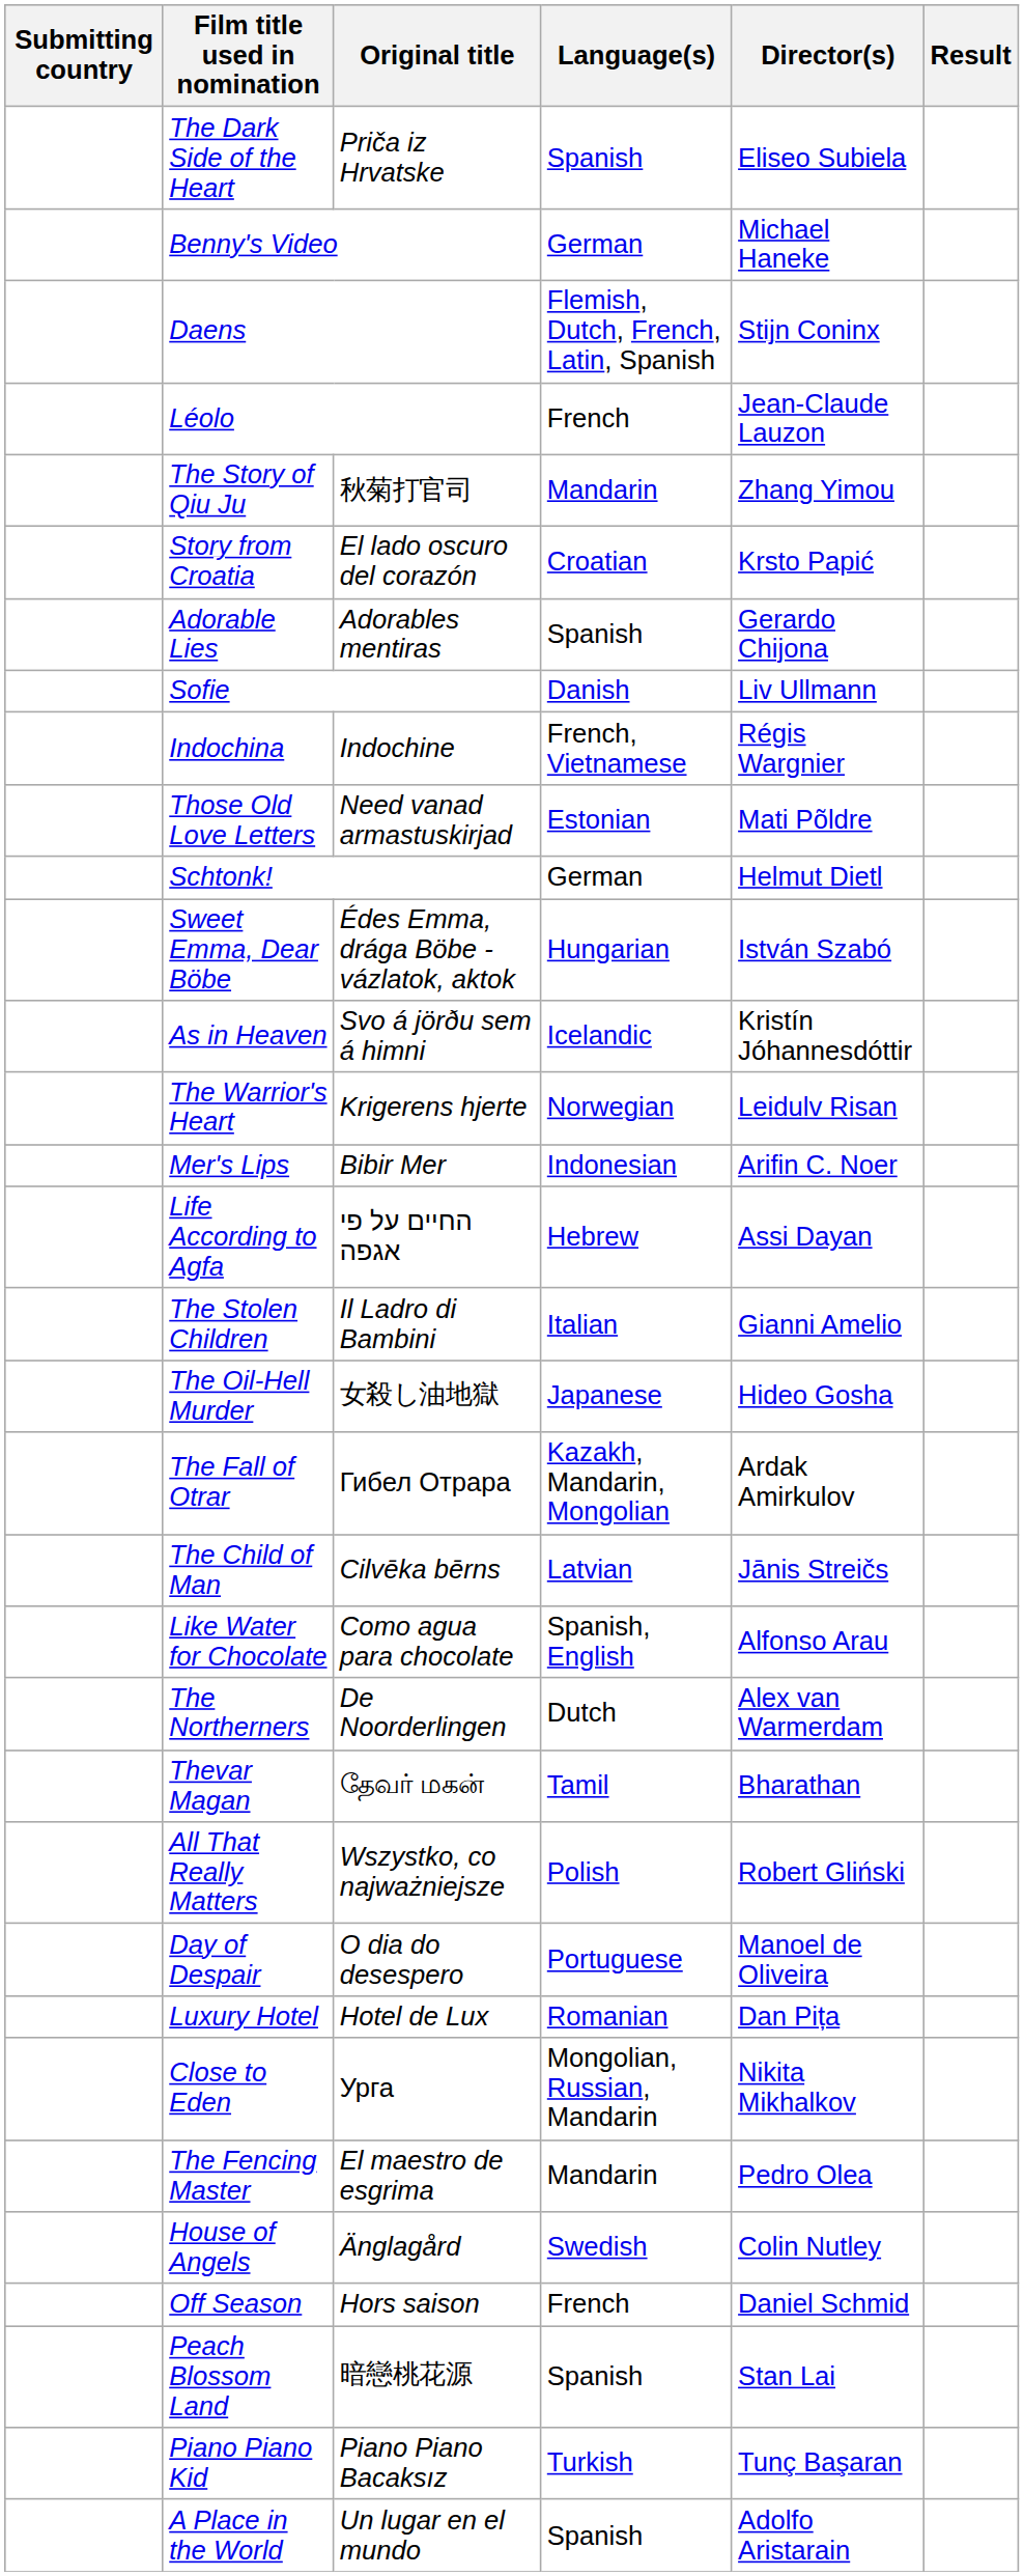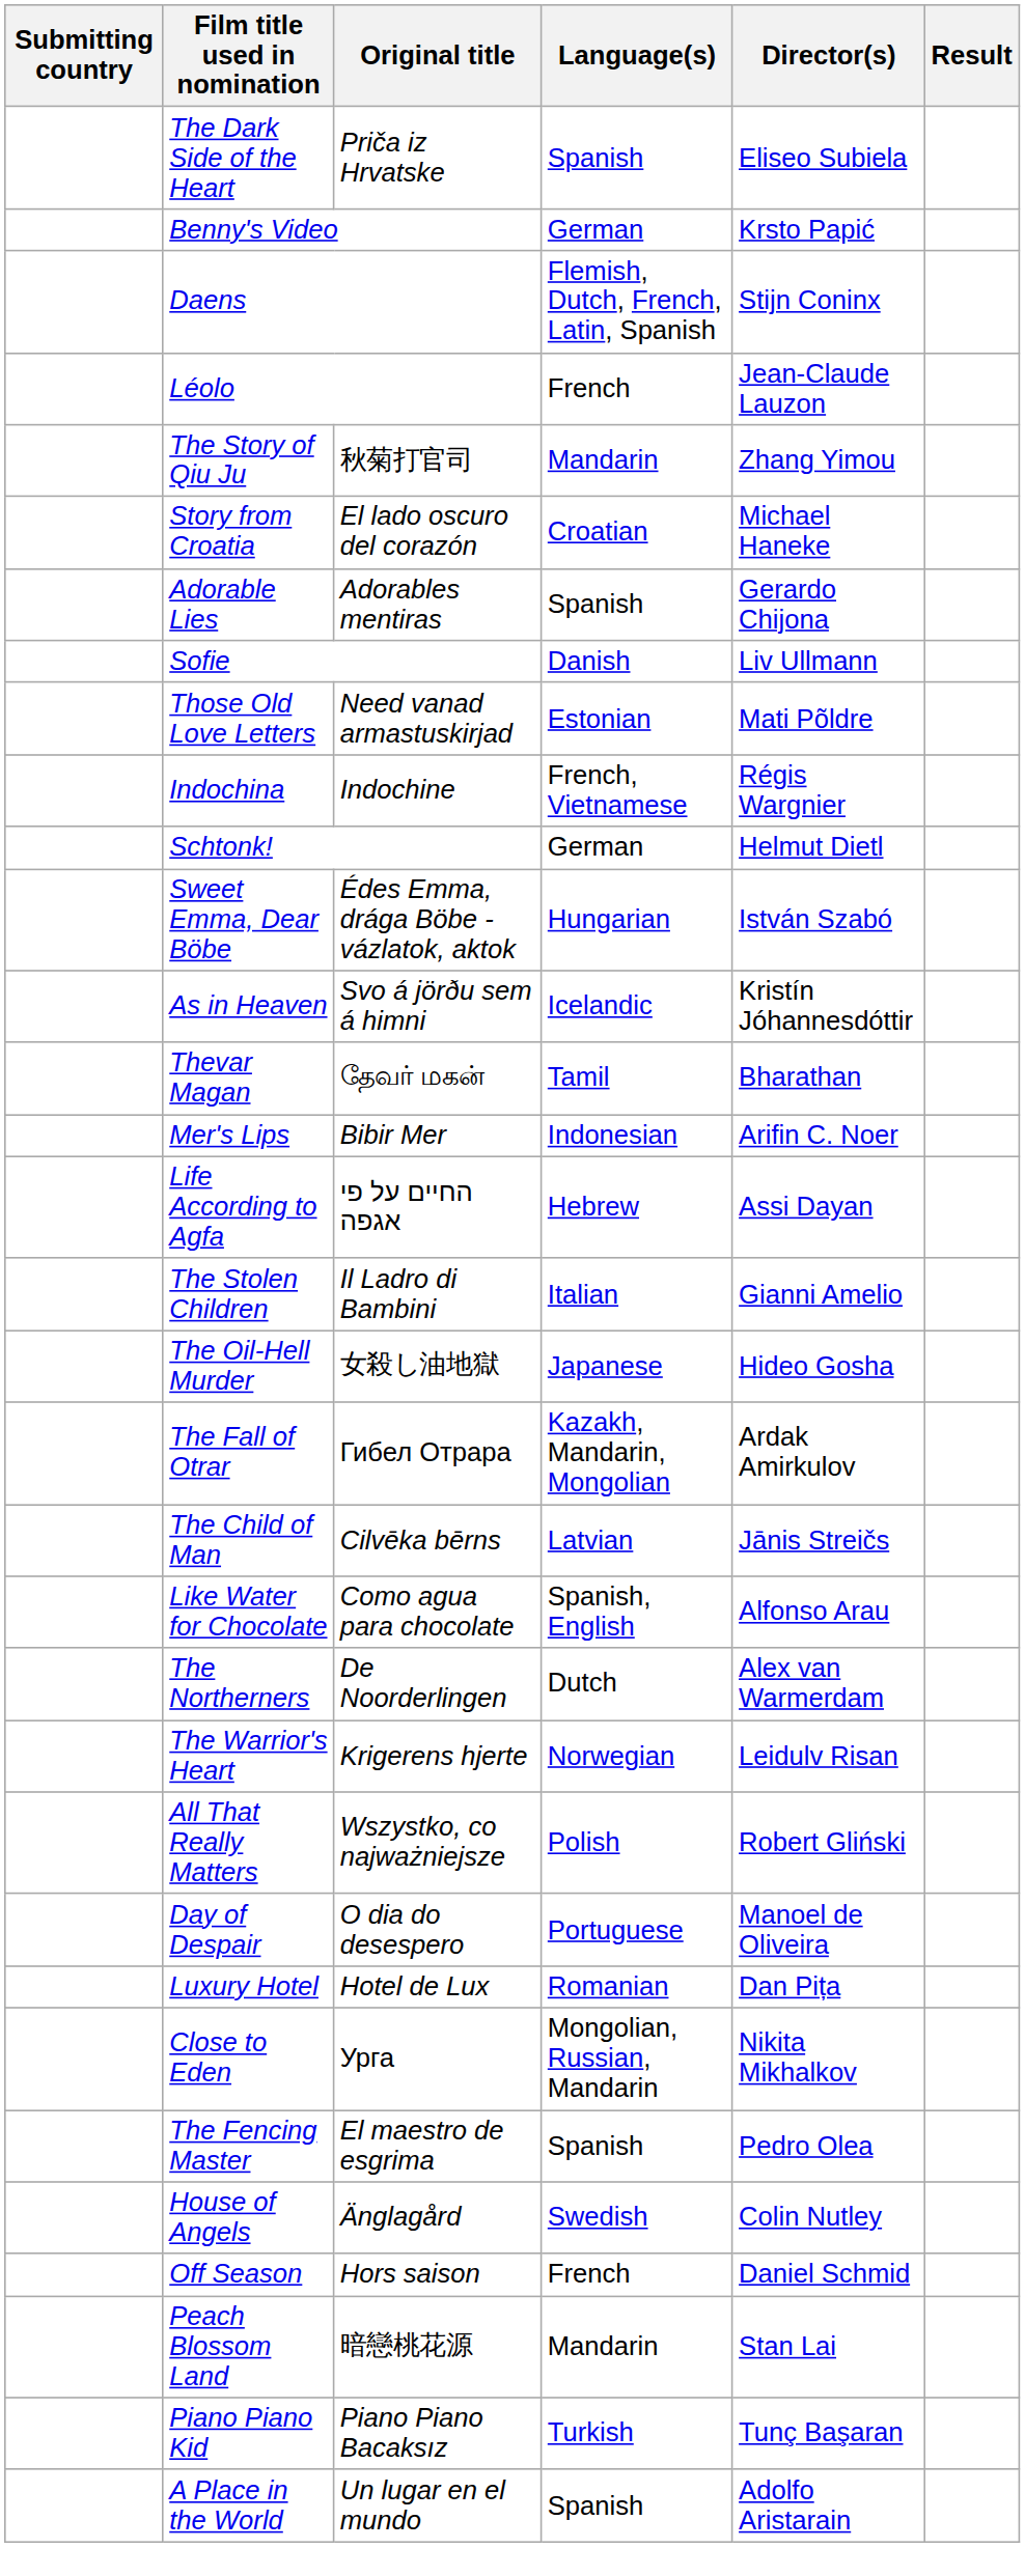Benny's Video | Director(s): Michael Haneke -> Krsto Papić
Story from Croatia | Director(s): Krsto Papić -> Michael Haneke
rows swapped: Those Old Love Letters <-> Indochina
rows swapped: Thevar Magan <-> The Warrior's Heart
The Fencing Master | Language(s): Mandarin -> Spanish
Peach Blossom Land | Language(s): Spanish -> Mandarin
